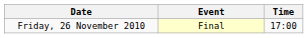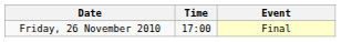columns swapped: Time <-> Event
